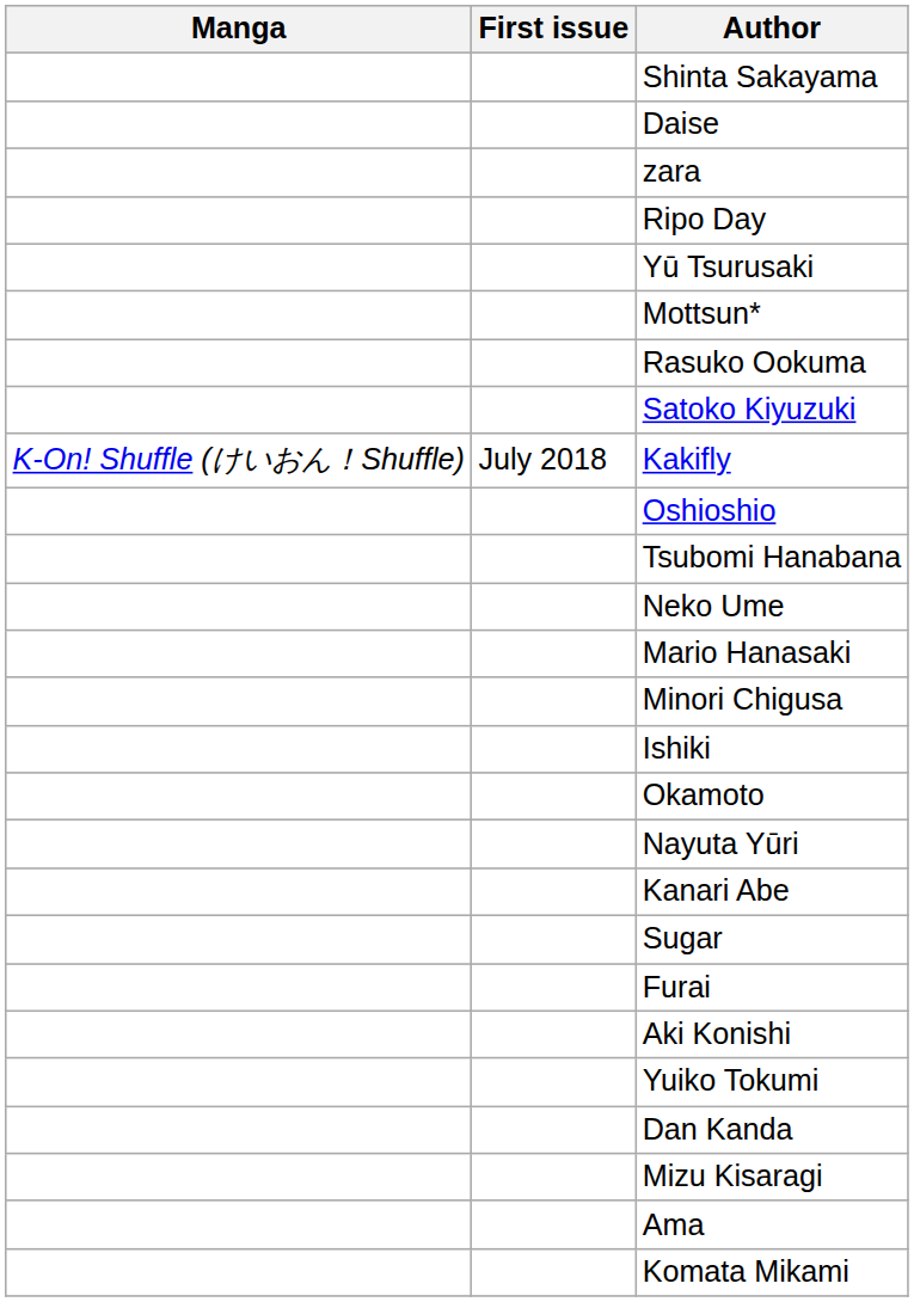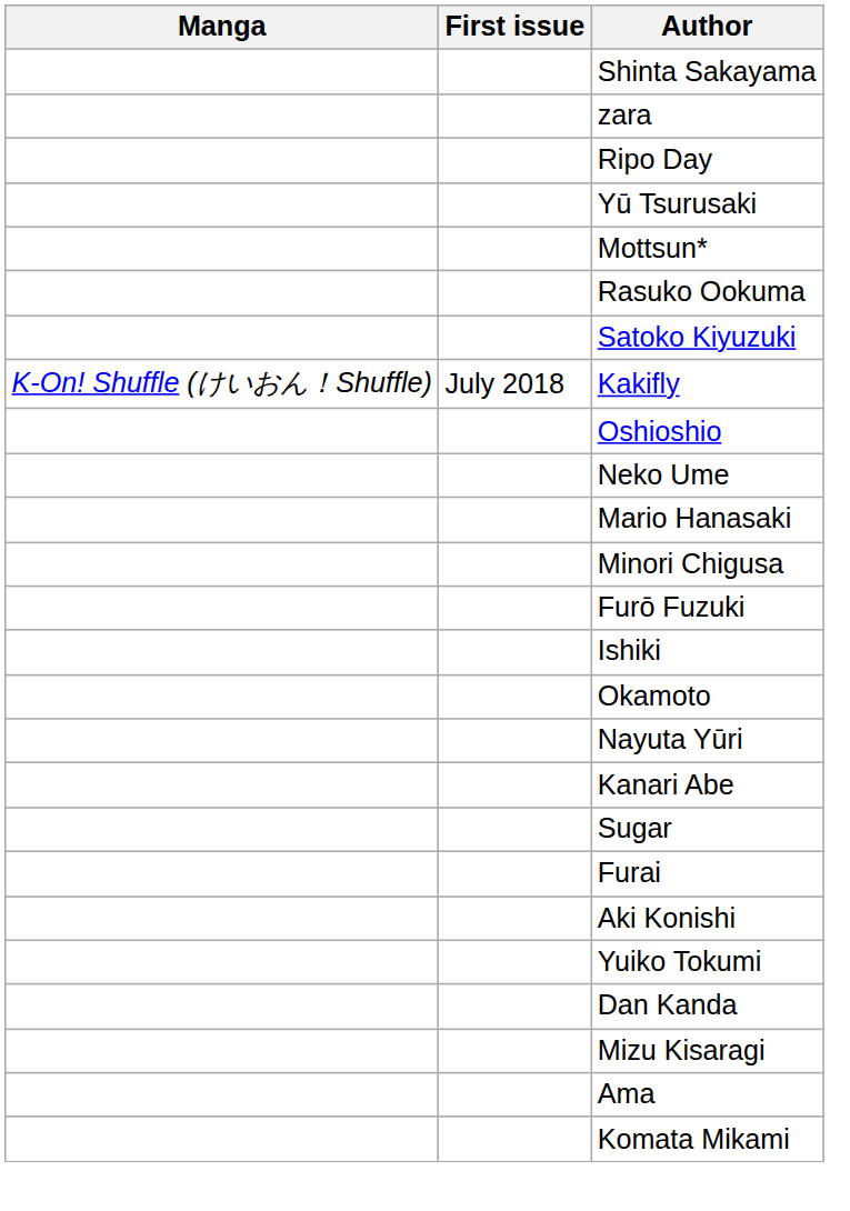- row: Daise
- row: Tsubomi Hanabana
+ row: Furō Fuzuki
